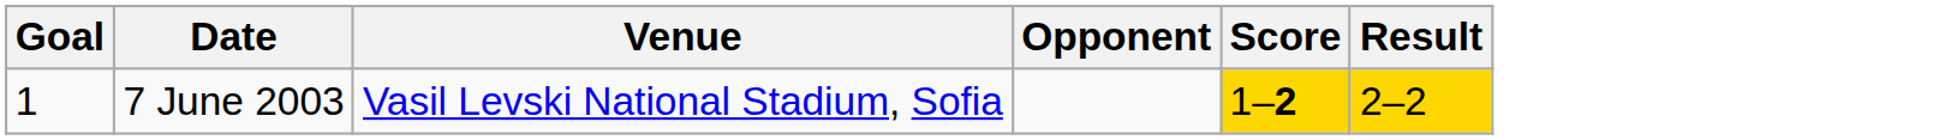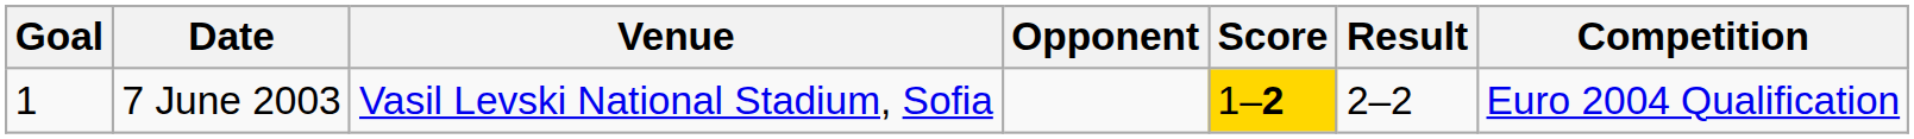+ column: Competition | Euro 2004 Qualification
7 June 2003 | Result: gold background -> no background
